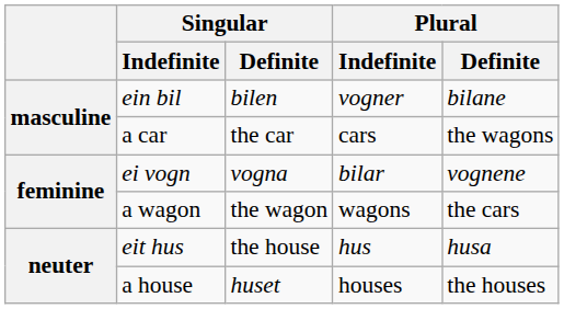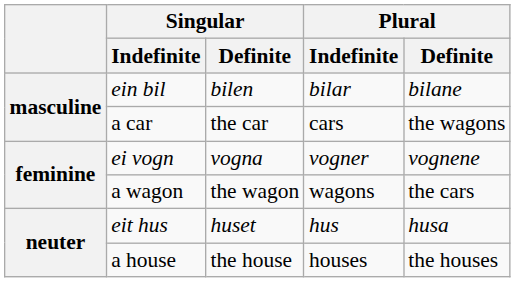ein bil | Plural / Indefinite: vogner -> bilar
ei vogn | Plural / Indefinite: bilar -> vogner
eit hus | Singular / Definite: the house -> huset
a house | Singular / Definite: huset -> the house
